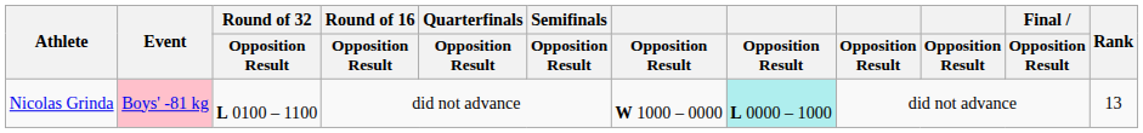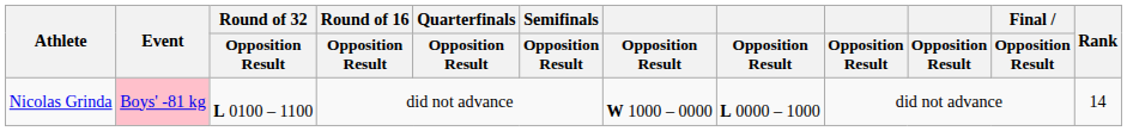Nicolas Grinda | column 8: paleturquoise background -> no background
Nicolas Grinda | Rank: 13 -> 14
